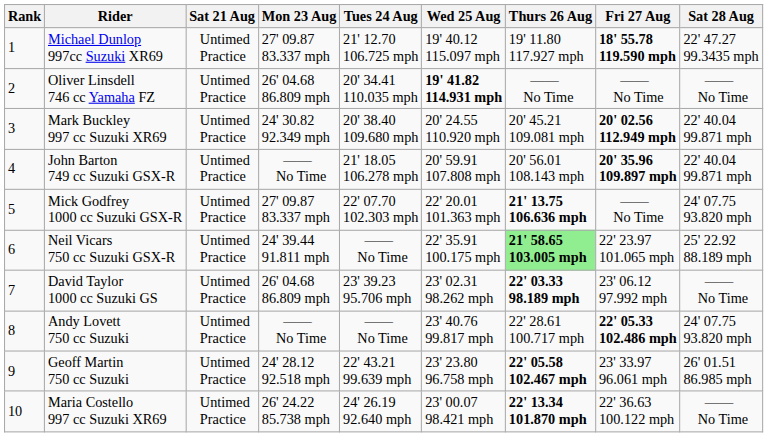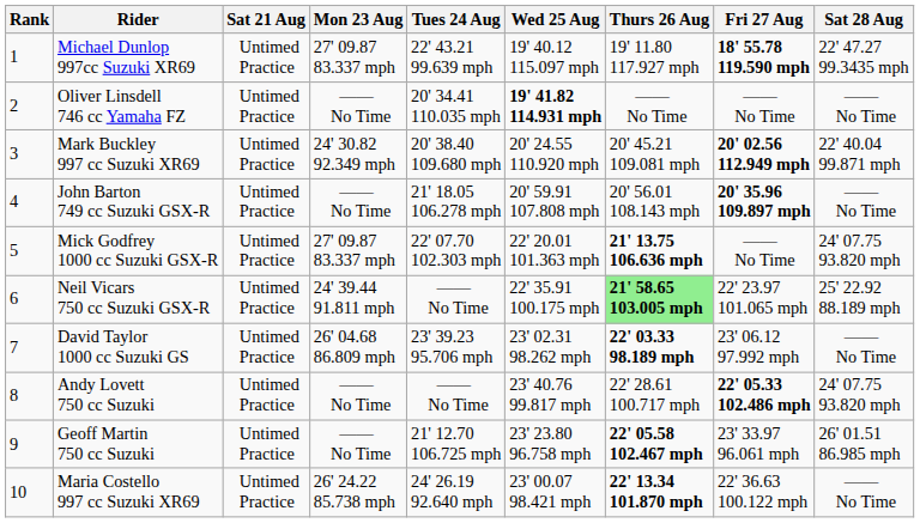Michael Dunlop 997cc Suzuki XR69 | Tues 24 Aug: 21' 12.70 106.725 mph -> 22' 43.21 99.639 mph
Oliver Linsdell 746 cc Yamaha FZ | Mon 23 Aug: 26' 04.68 86.809 mph -> —— No Time
John Barton 749 cc Suzuki GSX-R | Sat 28 Aug: 22' 40.04 99.871 mph -> —— No Time
Geoff Martin 750 cc Suzuki | Mon 23 Aug: 24' 28.12 92.518 mph -> —— No Time
Geoff Martin 750 cc Suzuki | Tues 24 Aug: 22' 43.21 99.639 mph -> 21' 12.70 106.725 mph
